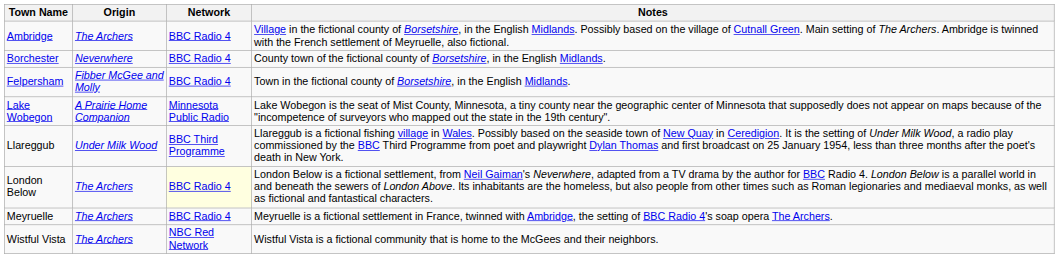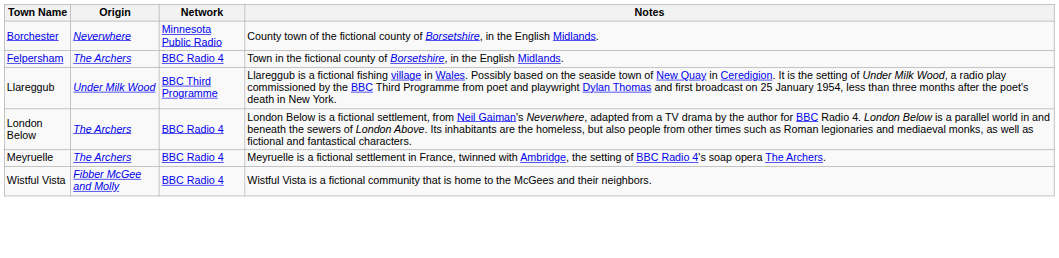- row: Ambridge | The Archers | BBC Radio 4 | Village in the fictional county of Borsetshire, in the English Midlands. Possibly based on the village of Cutnall Green. Main setting of The Archers. Ambridge is twinned with the French settlement of Meyruelle, also fictional.
Borchester | Network: BBC Radio 4 -> Minnesota Public Radio
Felpersham | Origin: Fibber McGee and Molly -> The Archers
- row: Lake Wobegon | A Prairie Home Companion | Minnesota Public Radio | Lake Wobegon is the seat of Mist County, Minnesota, a tiny county near the geographic center of Minnesota that supposedly does not appear on maps because of the "incompetence of surveyors who mapped out the state in the 19th century".
London Below | Network: lightyellow background -> no background
Wistful Vista | Origin: The Archers -> Fibber McGee and Molly
Wistful Vista | Network: NBC Red Network -> BBC Radio 4
